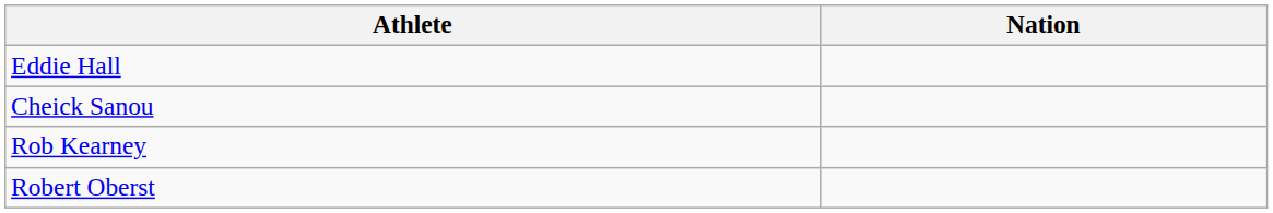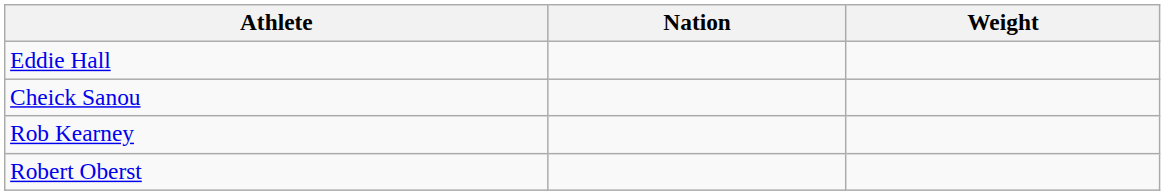+ column: Weight
